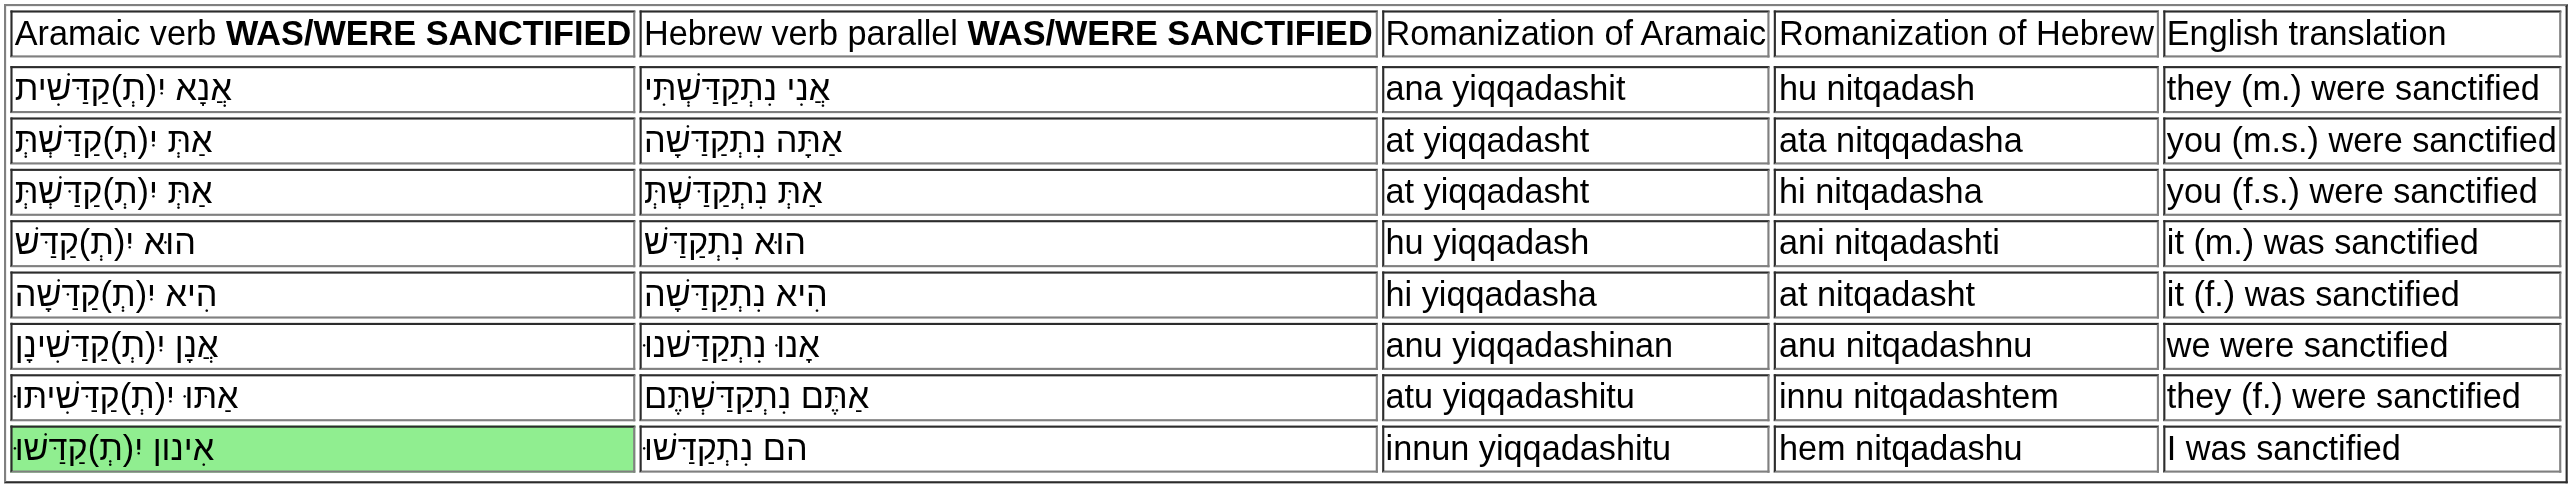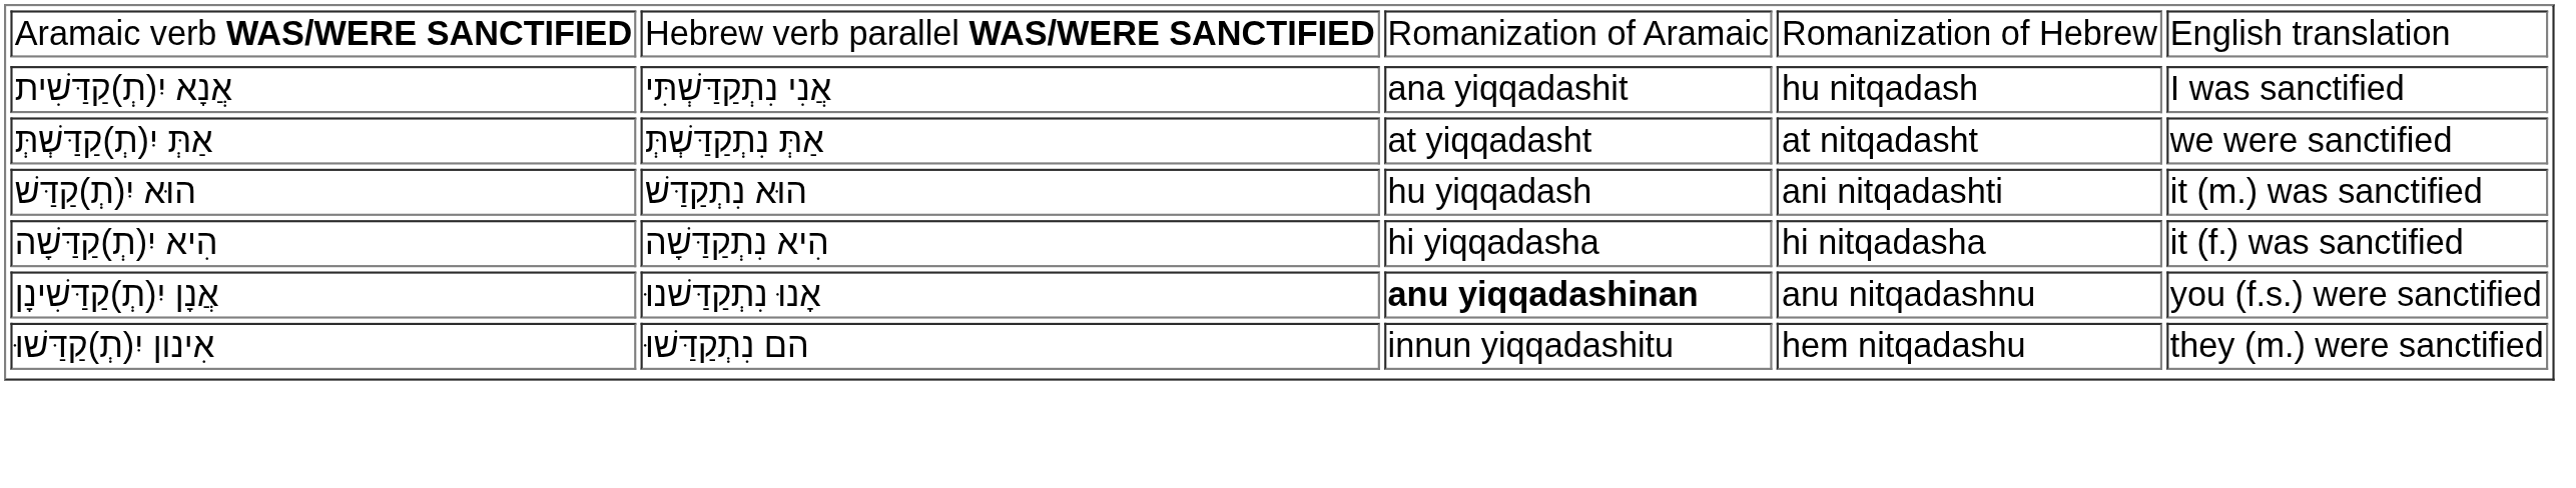אֲנִי נִתְקַדַּשְׁתִּי | column 5: they (m.) were sanctified -> I was sanctified
- row: אַתְּ יִ(תְ)קַדַּשְׁתְּ | אַתָּה נִתְקַדַּשָׁה | at yiqqadasht | ata nitqqadasha | you (m.s.) were sanctified
אַתְּ נִתְקַדַּשְׁתְּ | column 4: hi nitqadasha -> at nitqadasht
אַתְּ נִתְקַדַּשְׁתְּ | column 5: you (f.s.) were sanctified -> we were sanctified
הִיא נִתְקַדַּשָׁה | column 4: at nitqadasht -> hi nitqadasha
אָנוּ נִתְקַדַּשׁנוּ | column 3: normal -> bold
אָנוּ נִתְקַדַּשׁנוּ | column 5: we were sanctified -> you (f.s.) were sanctified
- row: אַתּוּ יִ(תְ)קַדַּשִׁיתּוּ | אַתֶּם נִתְקַדַּשְׁתֶּם | atu yiqqadashitu | innu nitqadashtem | they (f.) were sanctified
הם נִתְקַדַּשׁוּ | column 1: lightgreen background -> no background
הם נִתְקַדַּשׁוּ | column 5: I was sanctified -> they (m.) were sanctified
